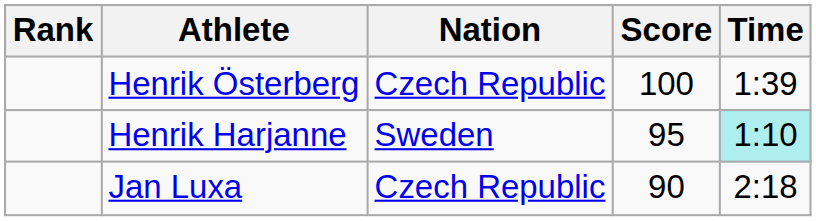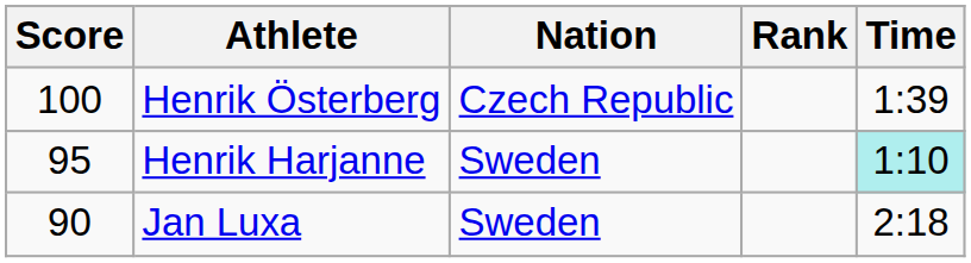columns swapped: Rank <-> Score
Jan Luxa | Nation: Czech Republic -> Sweden
